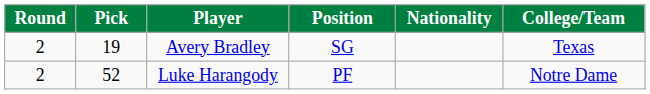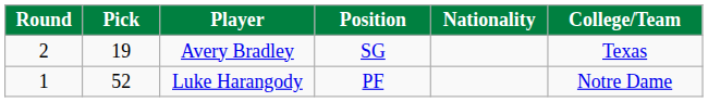Luke Harangody | Round: 2 -> 1
